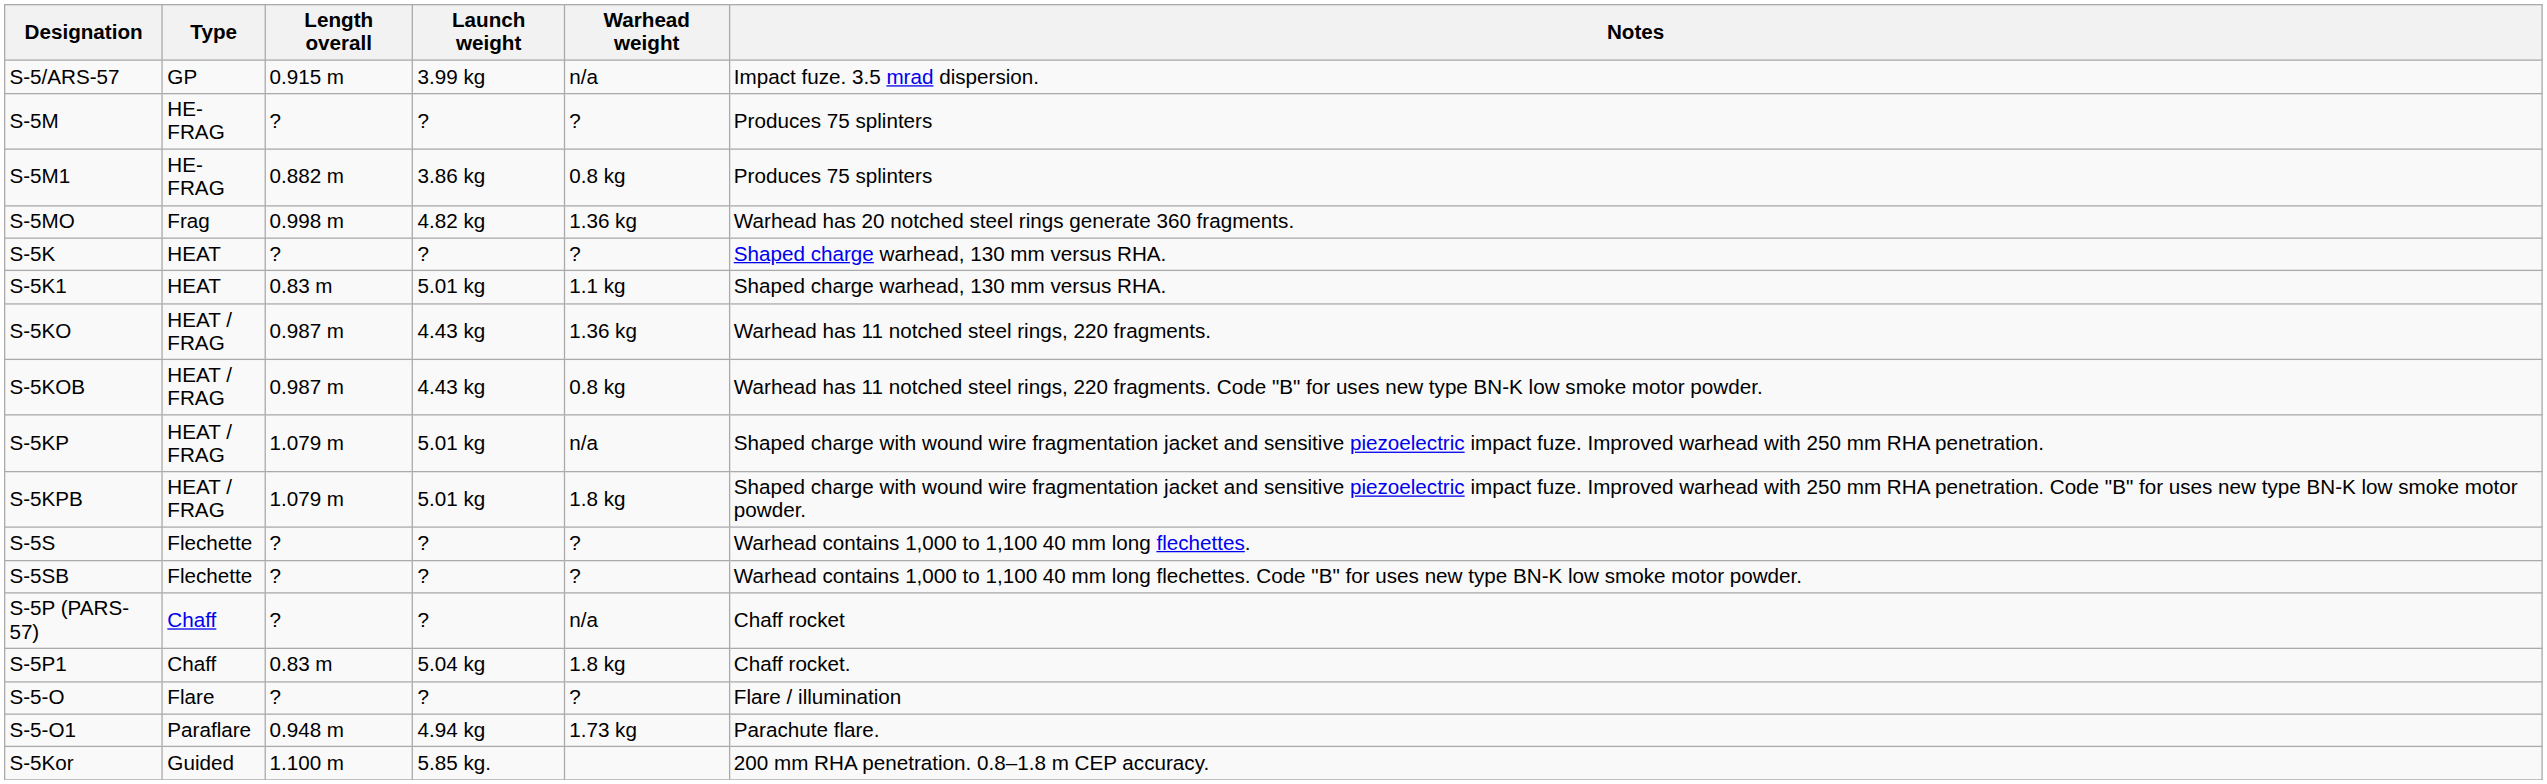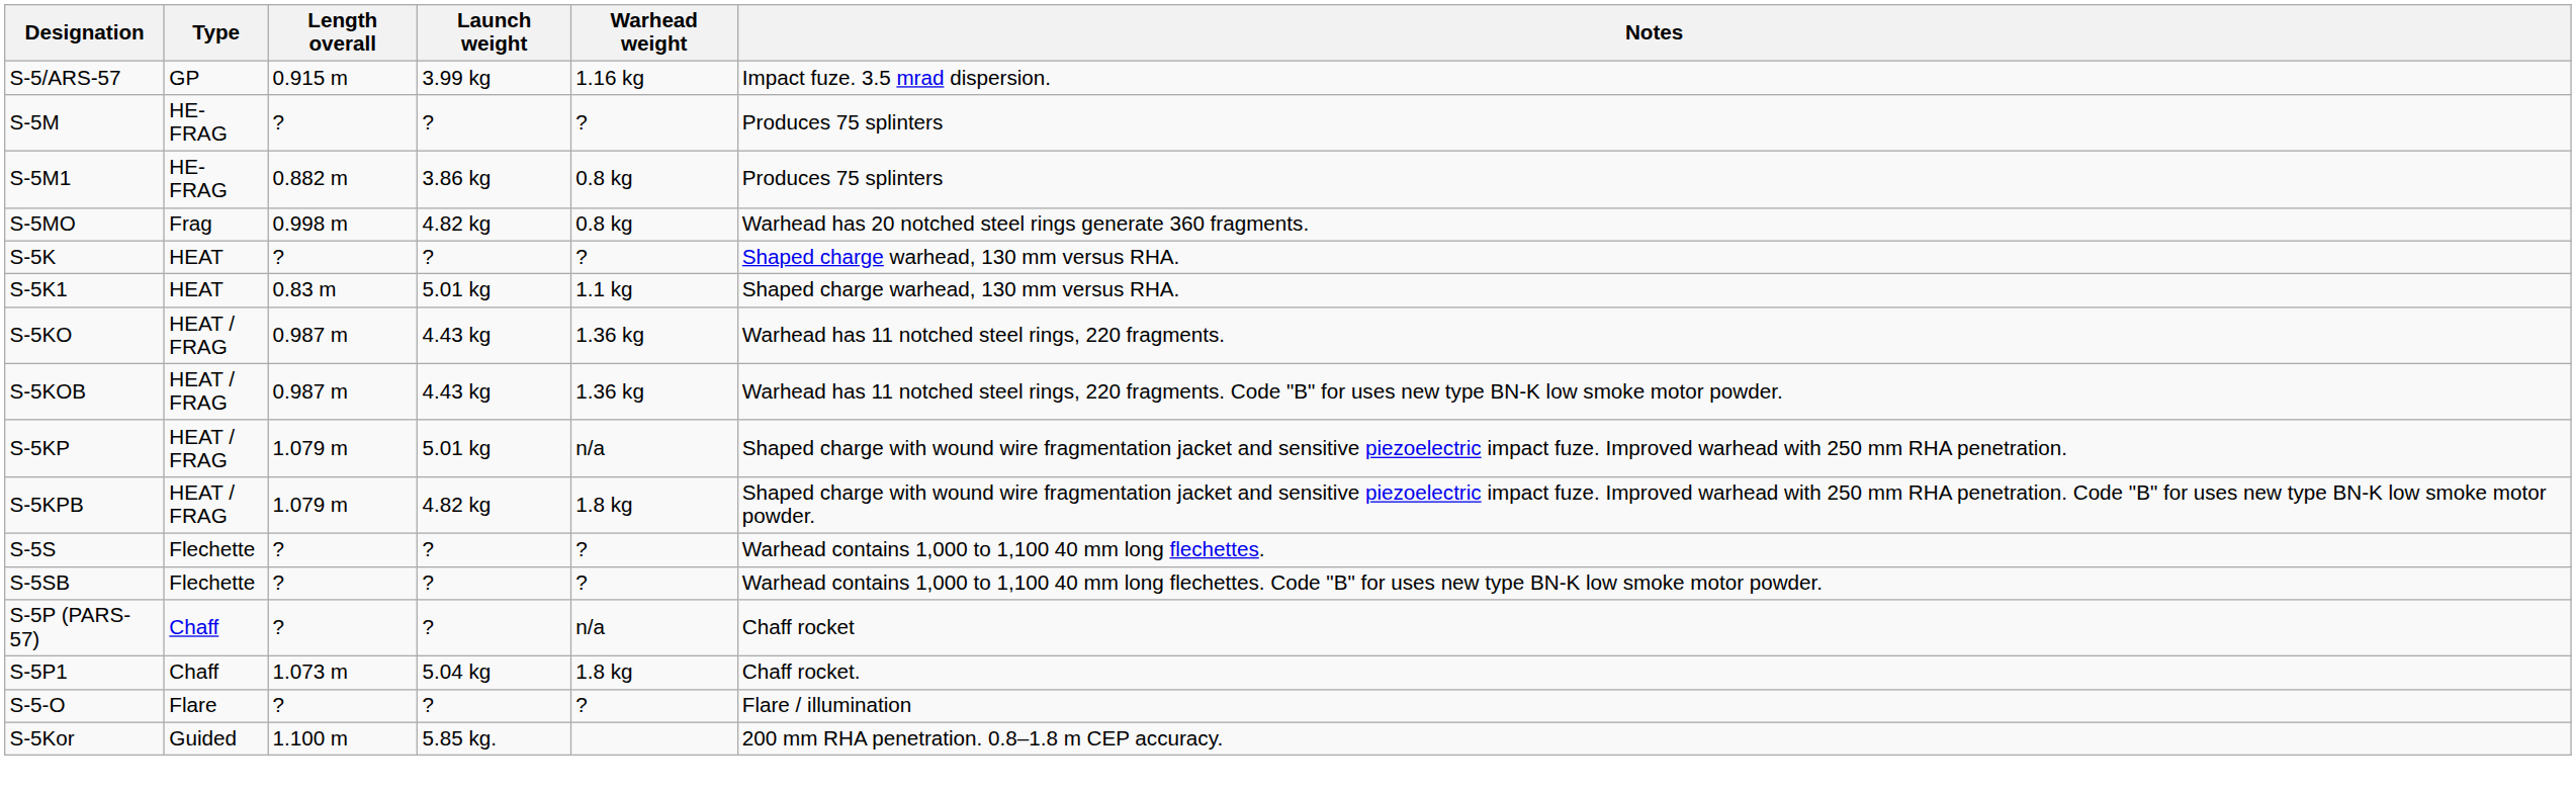S-5/ARS-57 | Warhead weight: n/a -> 1.16 kg
S-5MO | Warhead weight: 1.36 kg -> 0.8 kg
S-5KOB | Warhead weight: 0.8 kg -> 1.36 kg
S-5KPB | Launch weight: 5.01 kg -> 4.82 kg
S-5P1 | Length overall: 0.83 m -> 1.073 m
- row: S-5-O1 | Paraflare | 0.948 m | 4.94 kg | 1.73 kg | Parachute flare.
